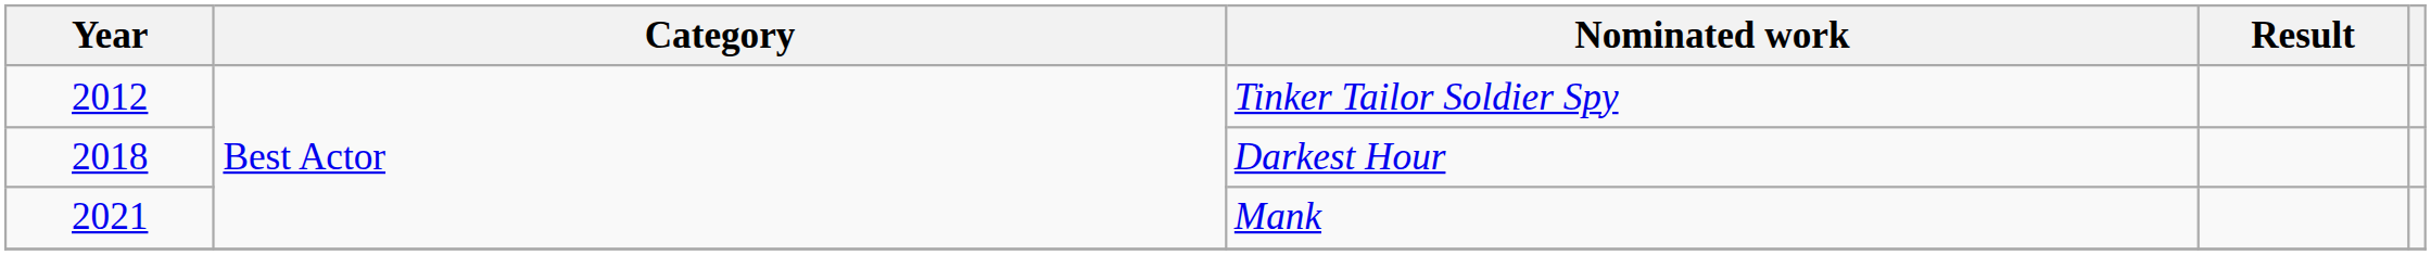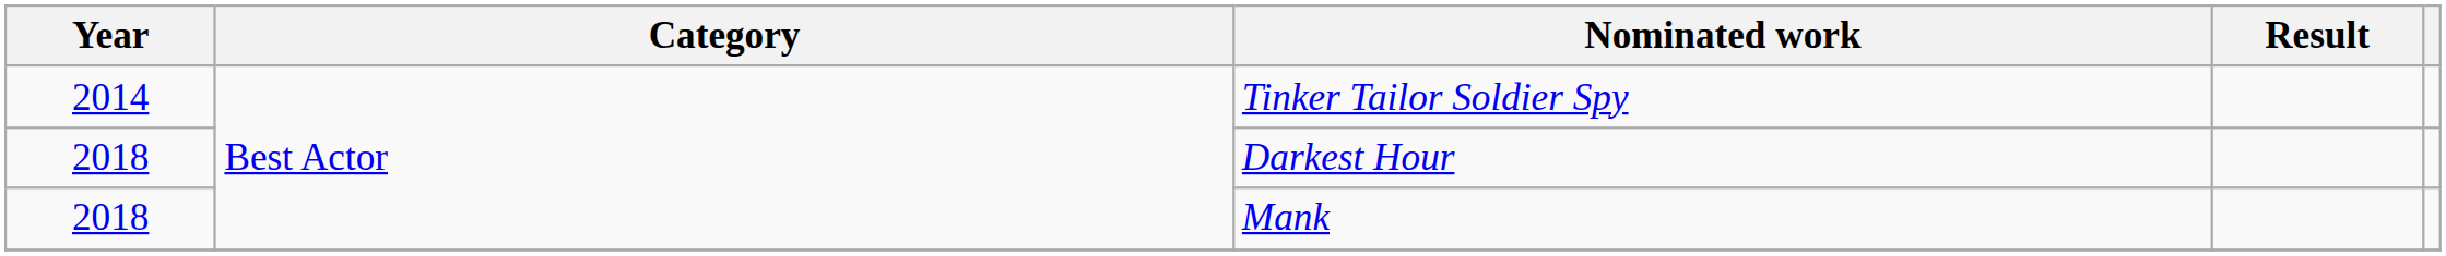Tinker Tailor Soldier Spy | Year: 2012 -> 2014
Mank | Year: 2021 -> 2018
